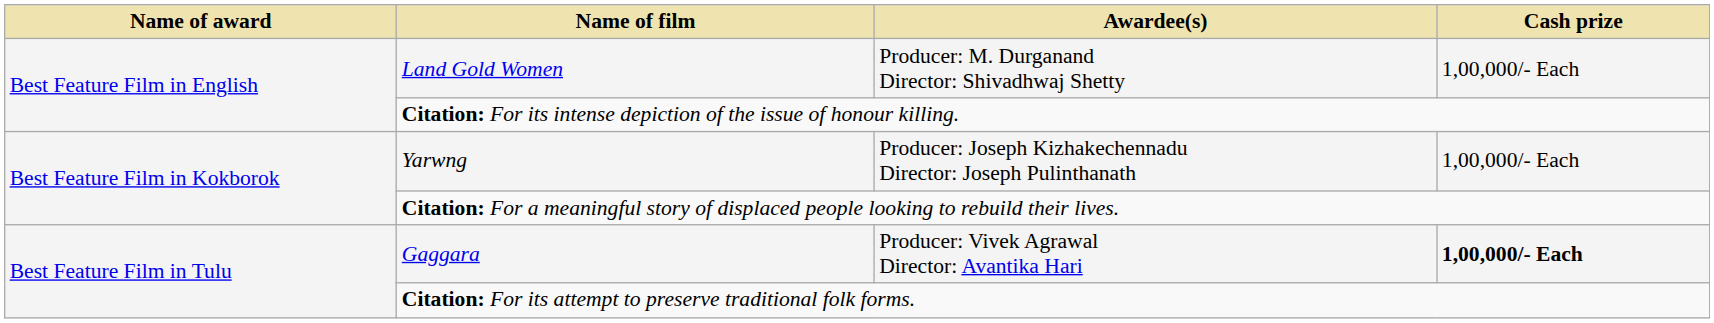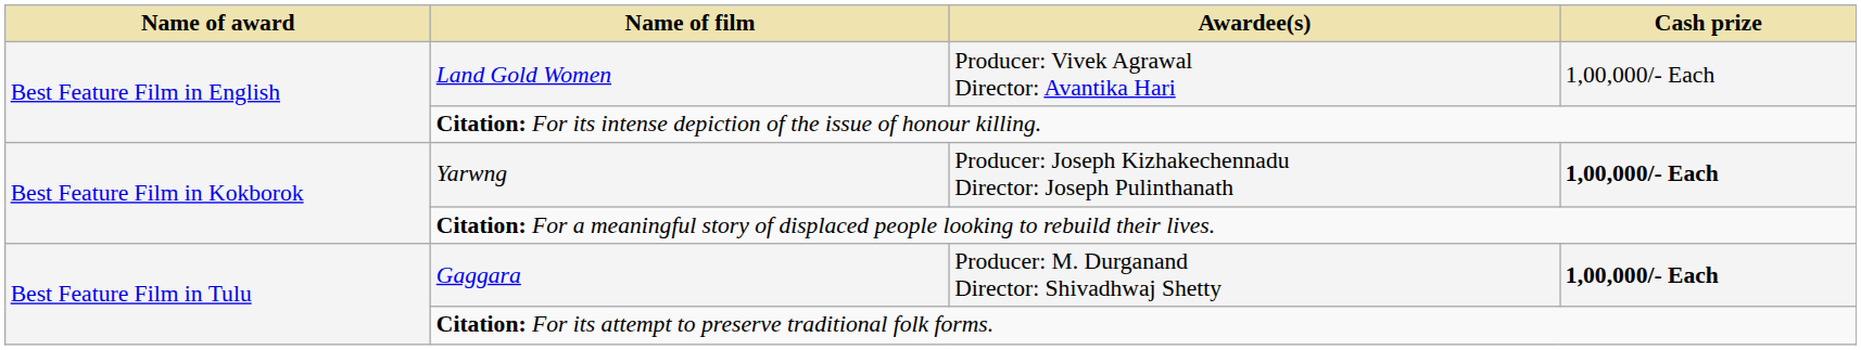Land Gold Women | Awardee(s): Producer: M. Durganand Director: Shivadhwaj Shetty -> Producer: Vivek Agrawal Director: Avantika Hari
Yarwng | Cash prize: normal -> bold
Gaggara | Awardee(s): Producer: Vivek Agrawal Director: Avantika Hari -> Producer: M. Durganand Director: Shivadhwaj Shetty
